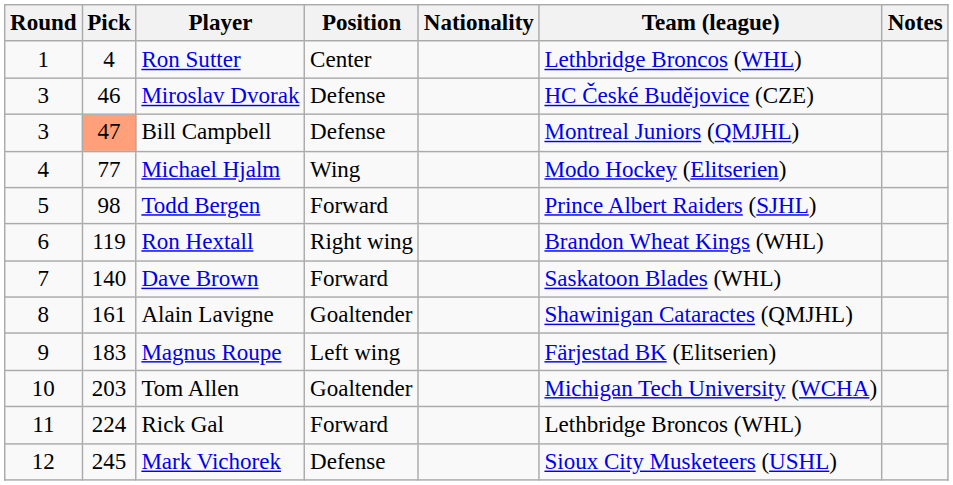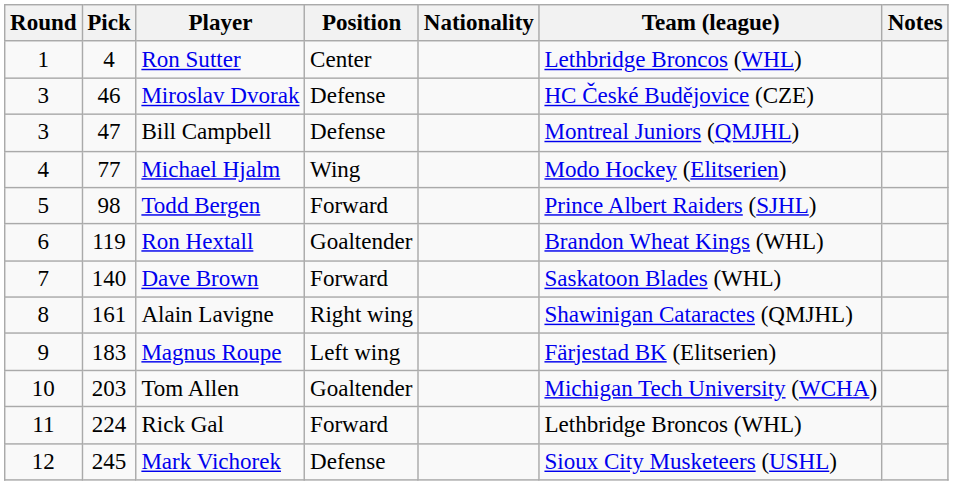Bill Campbell | Pick: lightsalmon background -> no background
Ron Hextall | Position: Right wing -> Goaltender
Alain Lavigne | Position: Goaltender -> Right wing
